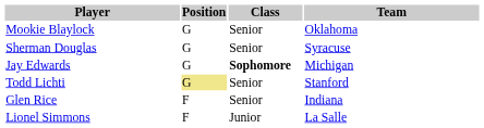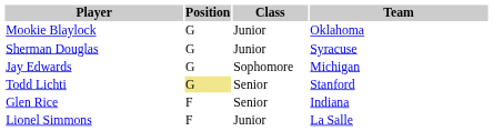Mookie Blaylock | Class: Senior -> Junior
Sherman Douglas | Class: Senior -> Junior
Jay Edwards | Class: bold -> normal
